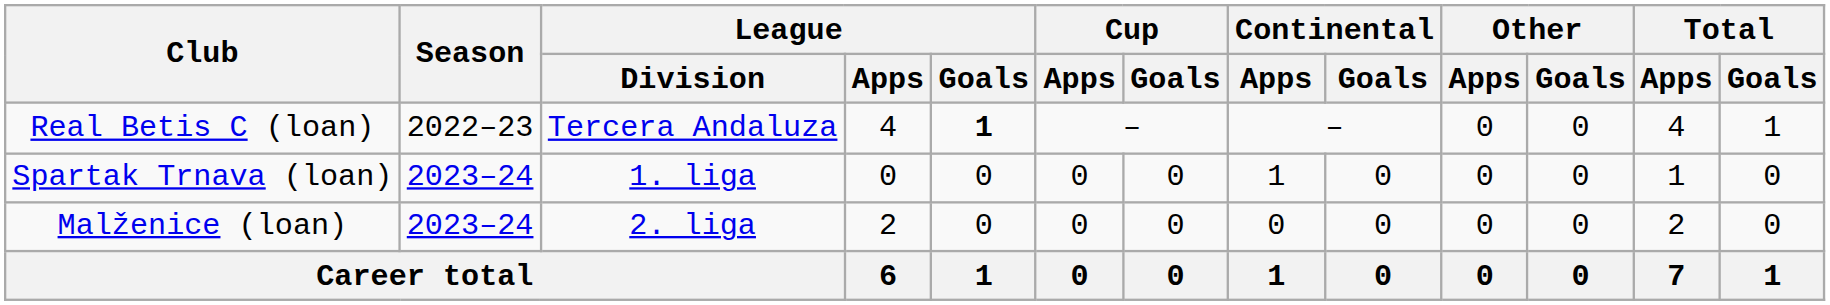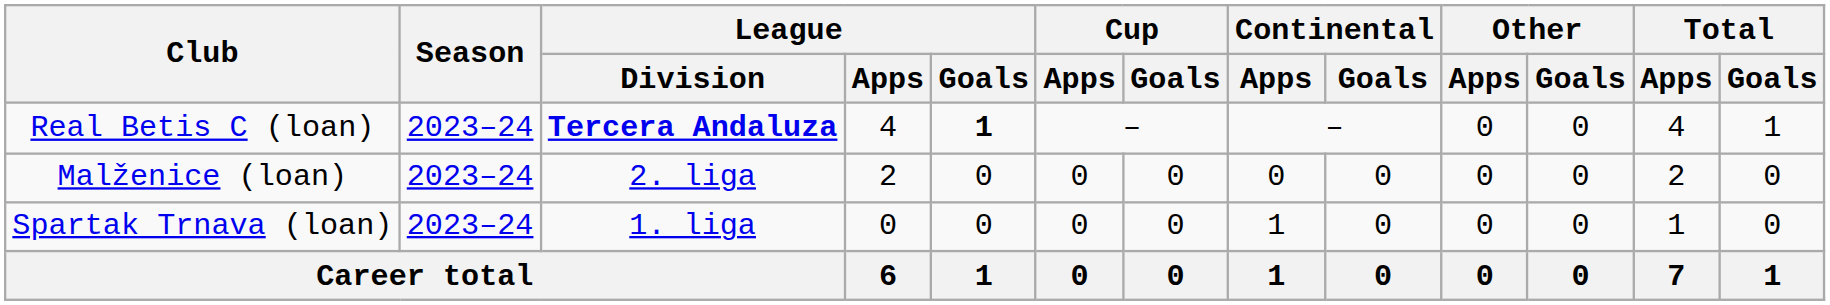Real Betis C (loan) | Season: 2022–23 -> 2023–24
Real Betis C (loan) | League / Division: normal -> bold
rows swapped: Spartak Trnava (loan) <-> Malženice (loan)
